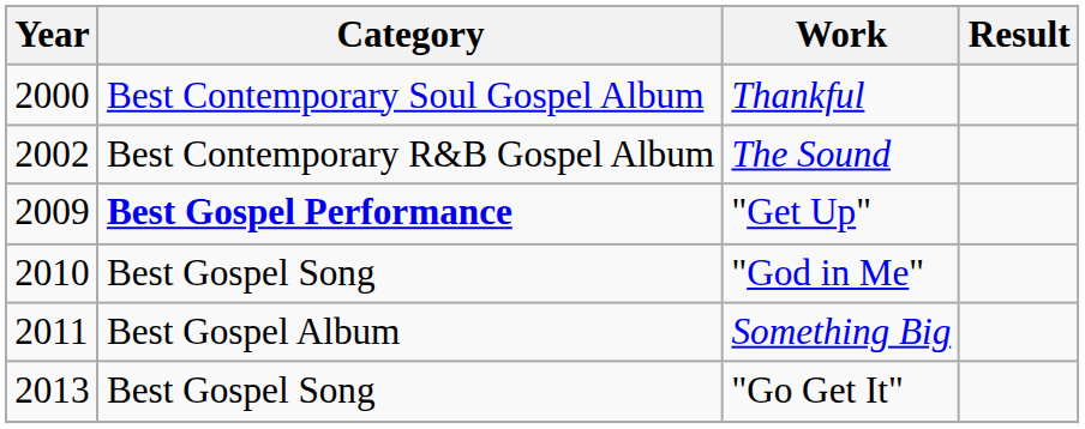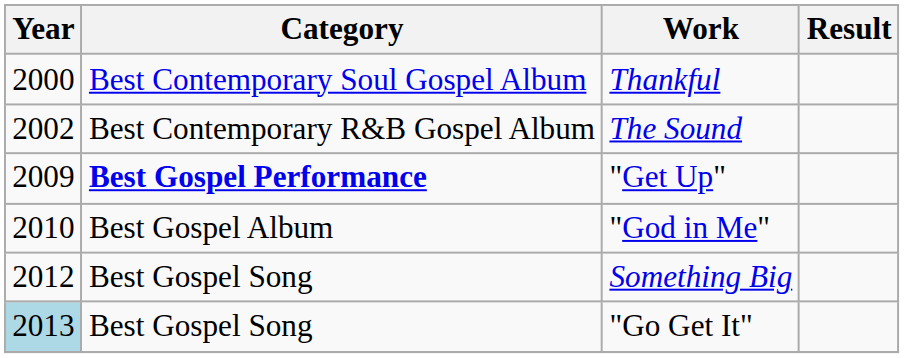"God in Me" | Category: Best Gospel Song -> Best Gospel Album
Something Big | Year: 2011 -> 2012
Something Big | Category: Best Gospel Album -> Best Gospel Song
"Go Get It" | Year: no background -> lightblue background
